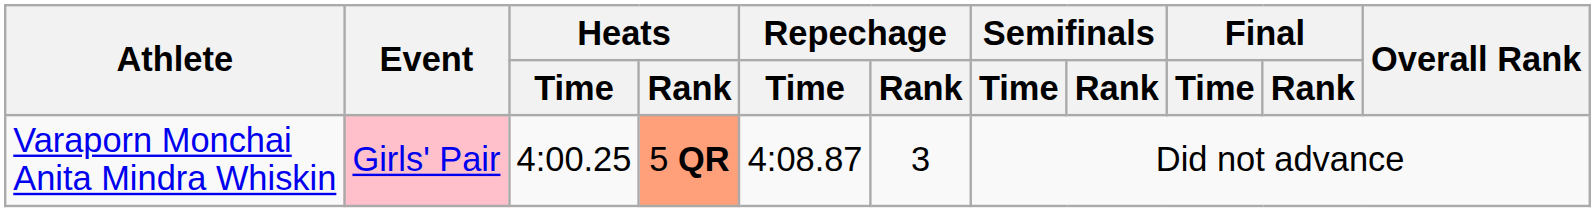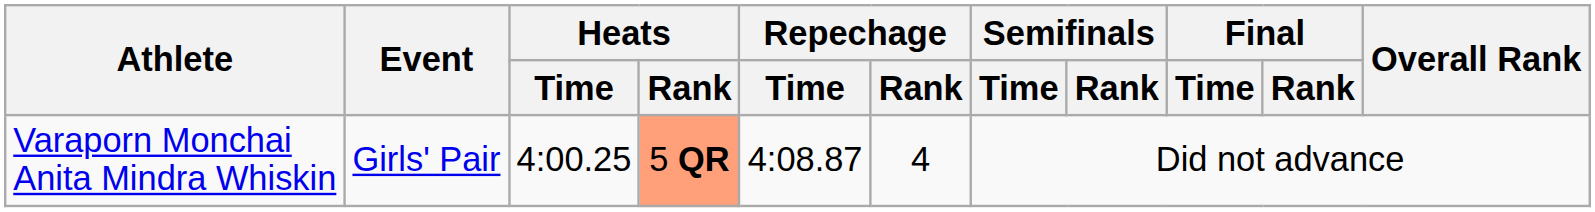Varaporn Monchai Anita Mindra Whiskin | Event: pink background -> no background
Varaporn Monchai Anita Mindra Whiskin | Repechage / Rank: 3 -> 4
